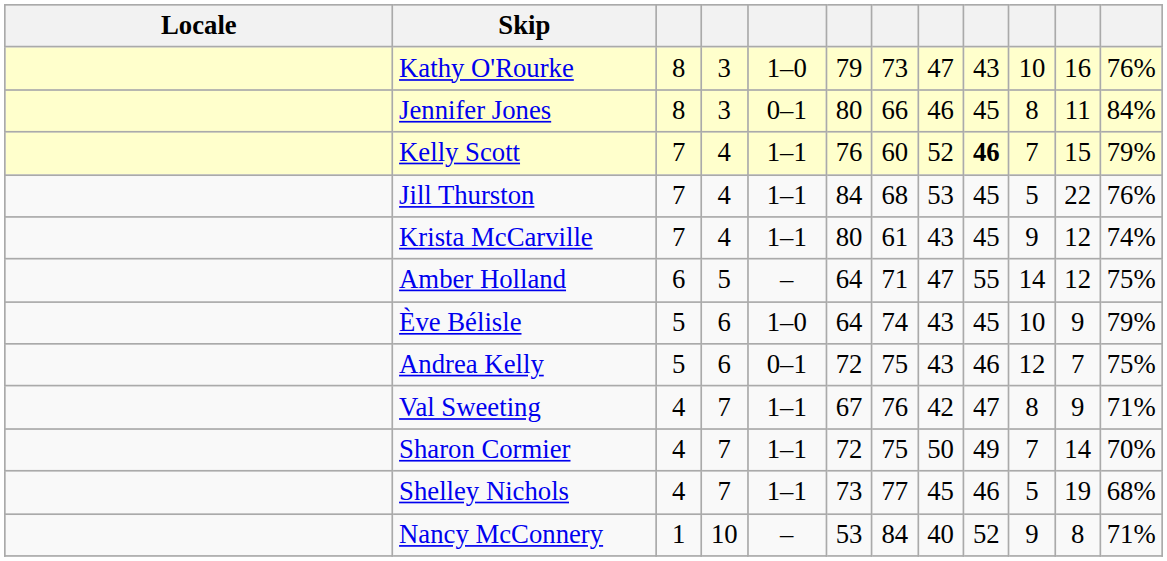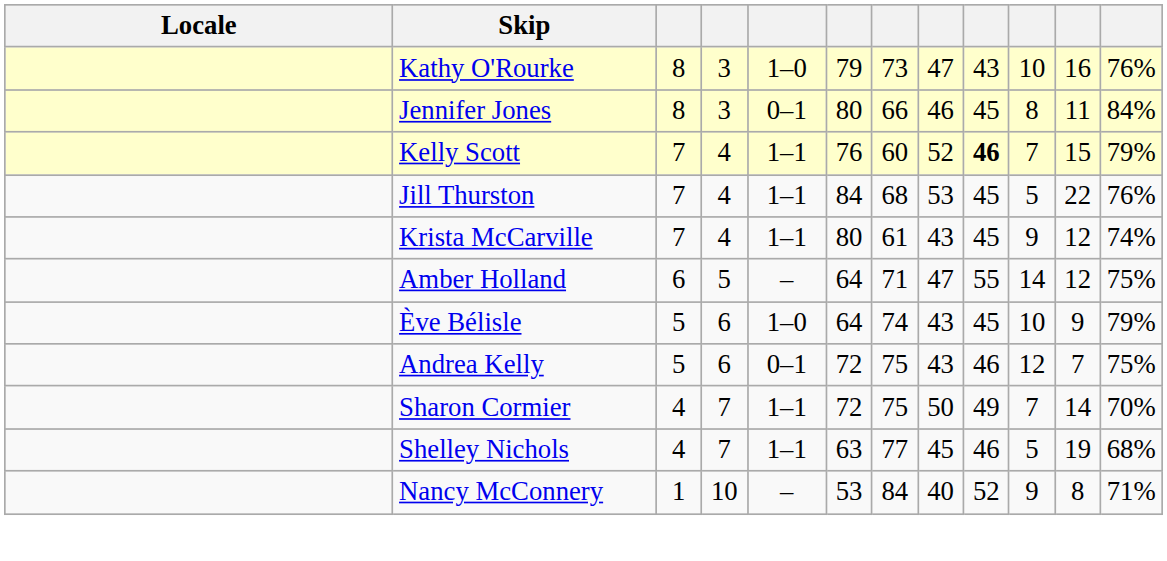- row: Val Sweeting | 4 | 7 | 1–1 | 67 | 76 | 42 | 47 | 8 | 9 | 71%
Shelley Nichols | column 6: 73 -> 63
